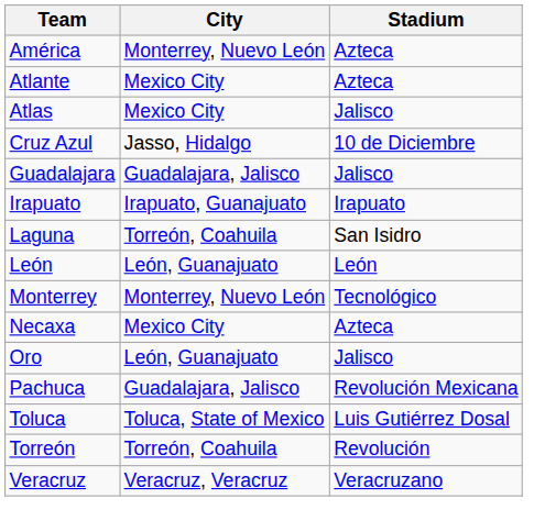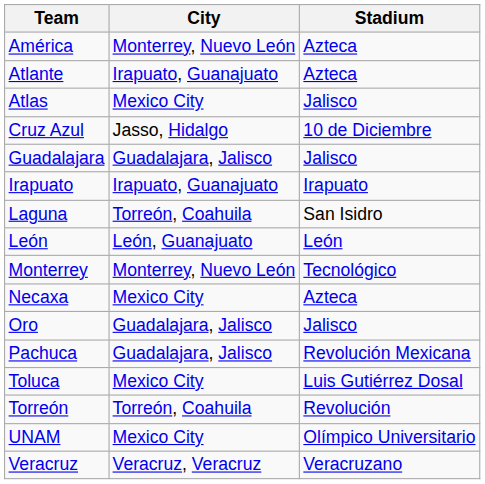Atlante | City: Mexico City -> Irapuato, Guanajuato
Oro | City: León, Guanajuato -> Guadalajara, Jalisco
Toluca | City: Toluca, State of Mexico -> Mexico City
+ row: UNAM | Mexico City | Olímpico Universitario
